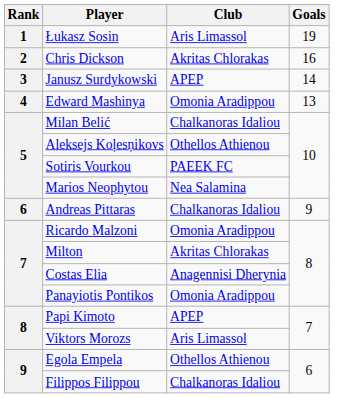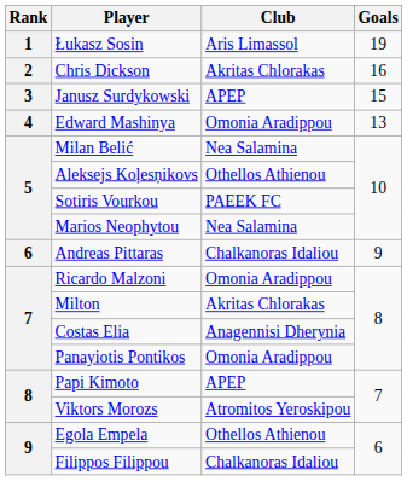Janusz Surdykowski | Goals: 14 -> 15
Milan Belić | Club: Chalkanoras Idaliou -> Nea Salamina
Viktors Morozs | Club: Aris Limassol -> Atromitos Yeroskipou
